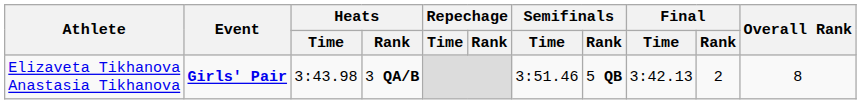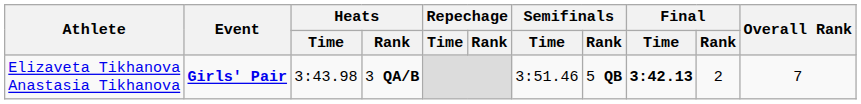Elizaveta Tikhanova Anastasia Tikhanova | Final / Time: normal -> bold
Elizaveta Tikhanova Anastasia Tikhanova | Overall Rank: 8 -> 7
